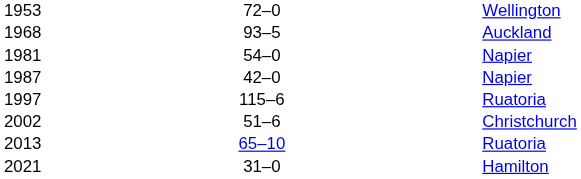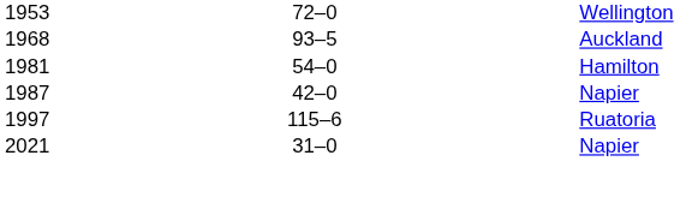1981 | column 5: Napier -> Hamilton
- row: 2002 | 51–6 | Christchurch
- row: 2013 | 65–10 | Ruatoria
2021 | column 5: Hamilton -> Napier
